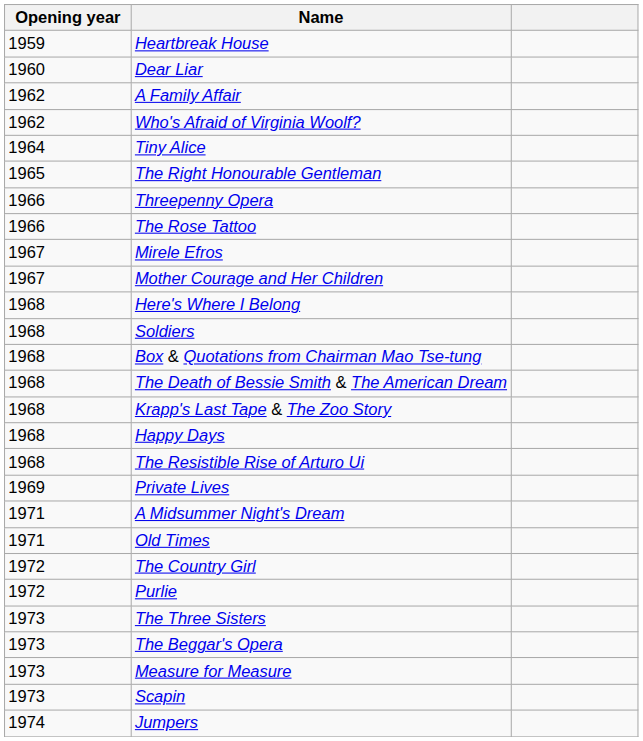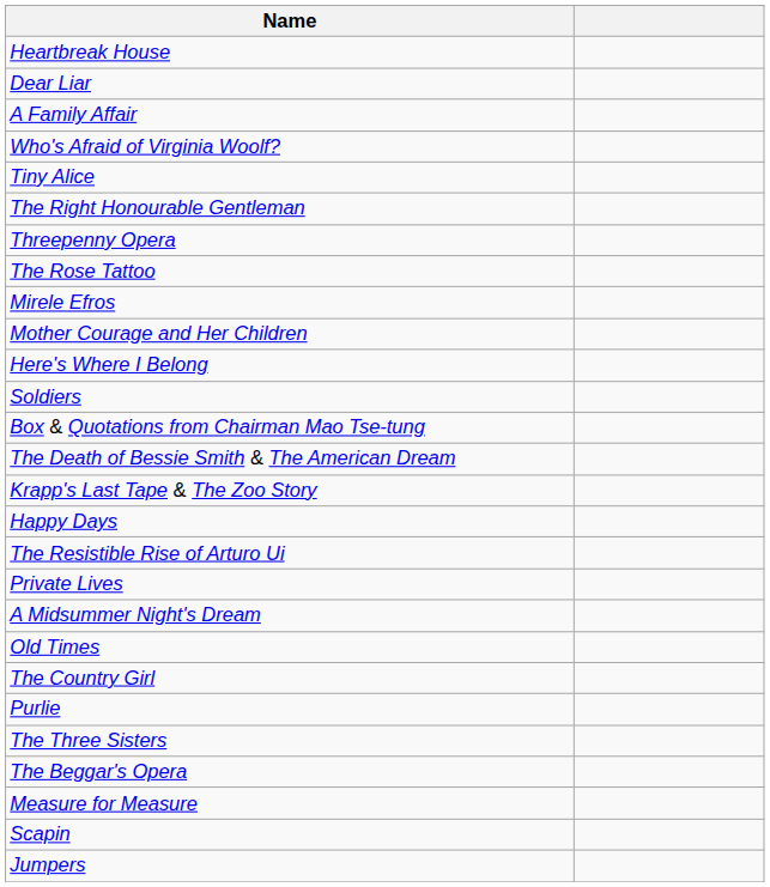- column: Opening year | 1959 | 1960 | 1962 | 1962 | 1964 | 1965 | 1966 | 1966 | 1967 | 1967 | 1968 | 1968 | 1968 | 1968 | 1968 | 1968 | 1968 | 1969 | 1971 | 1971 | 1972 | 1972 | 1973 | 1973 | 1973 | 1973 | 1974
